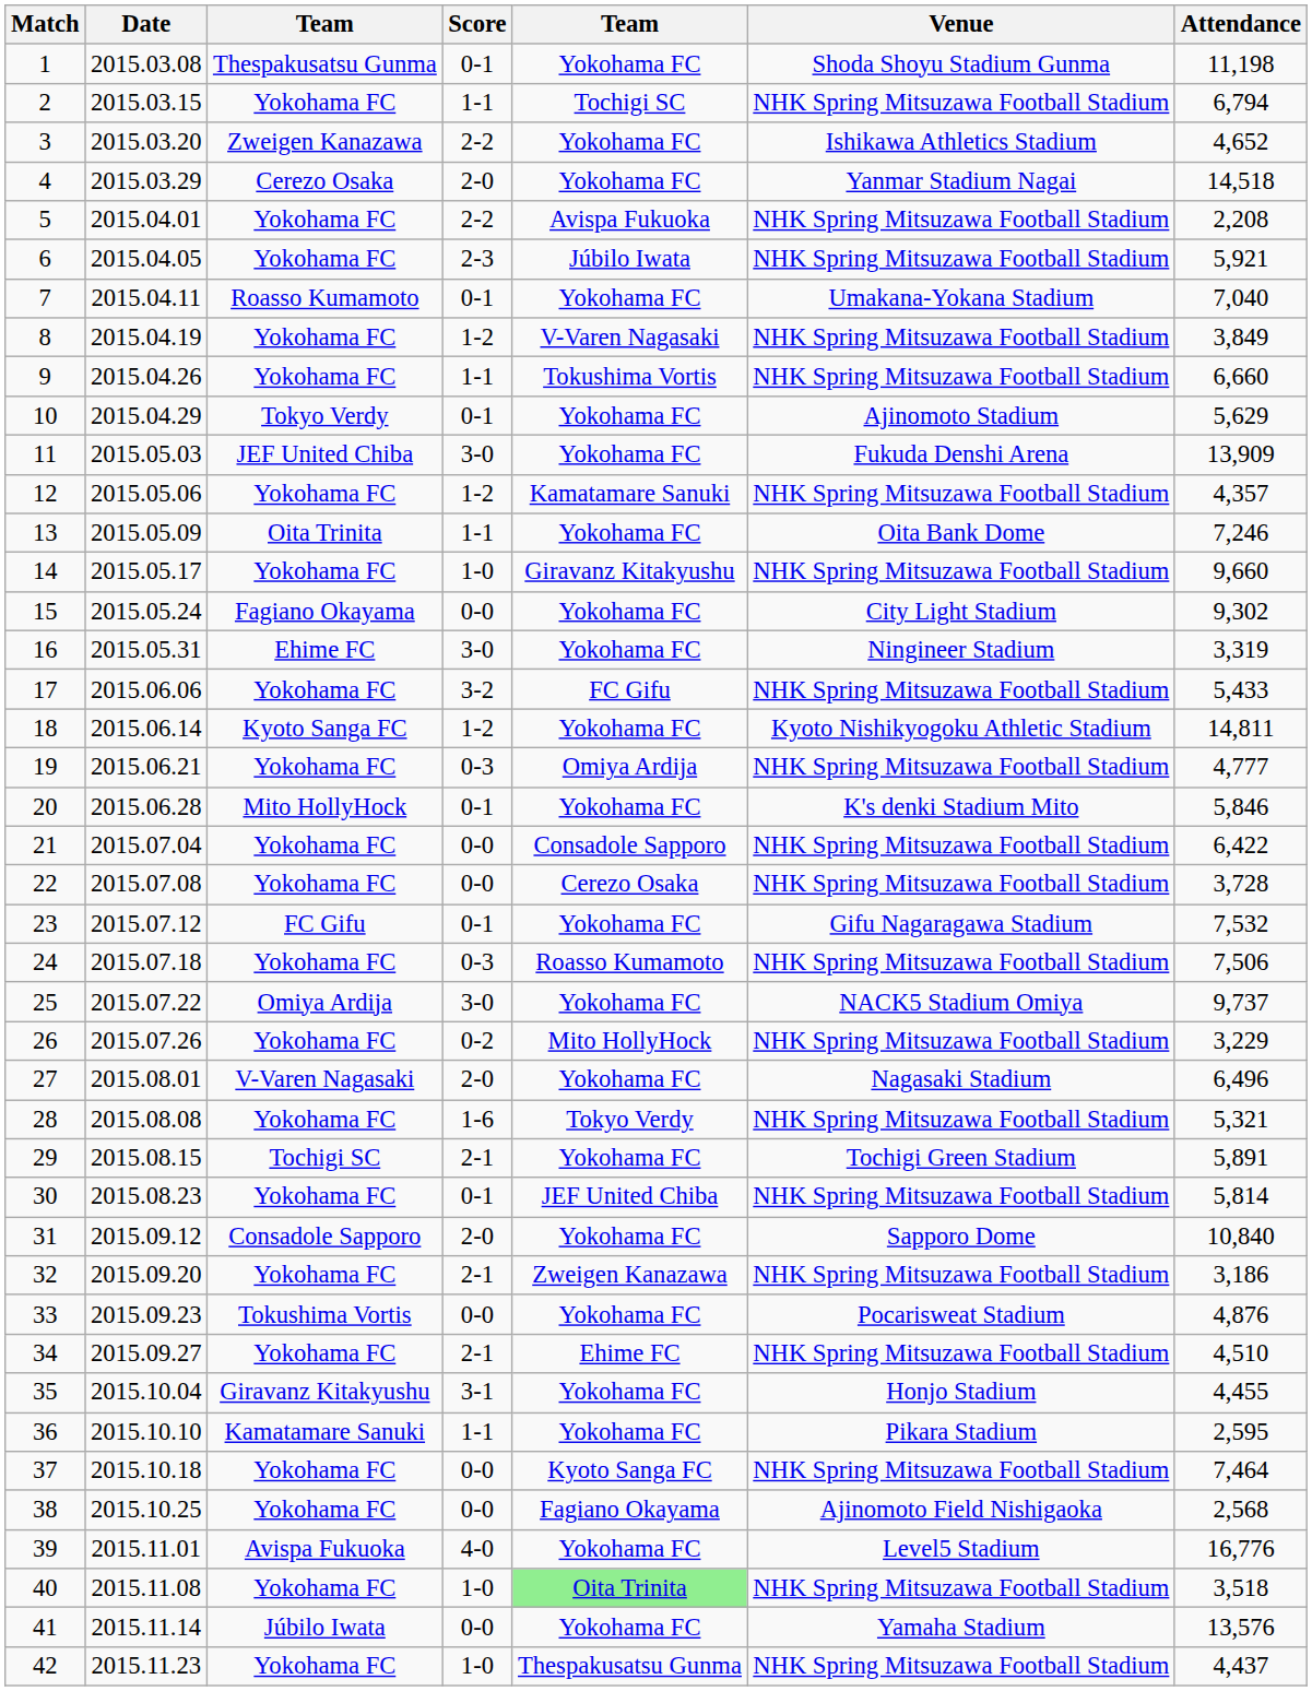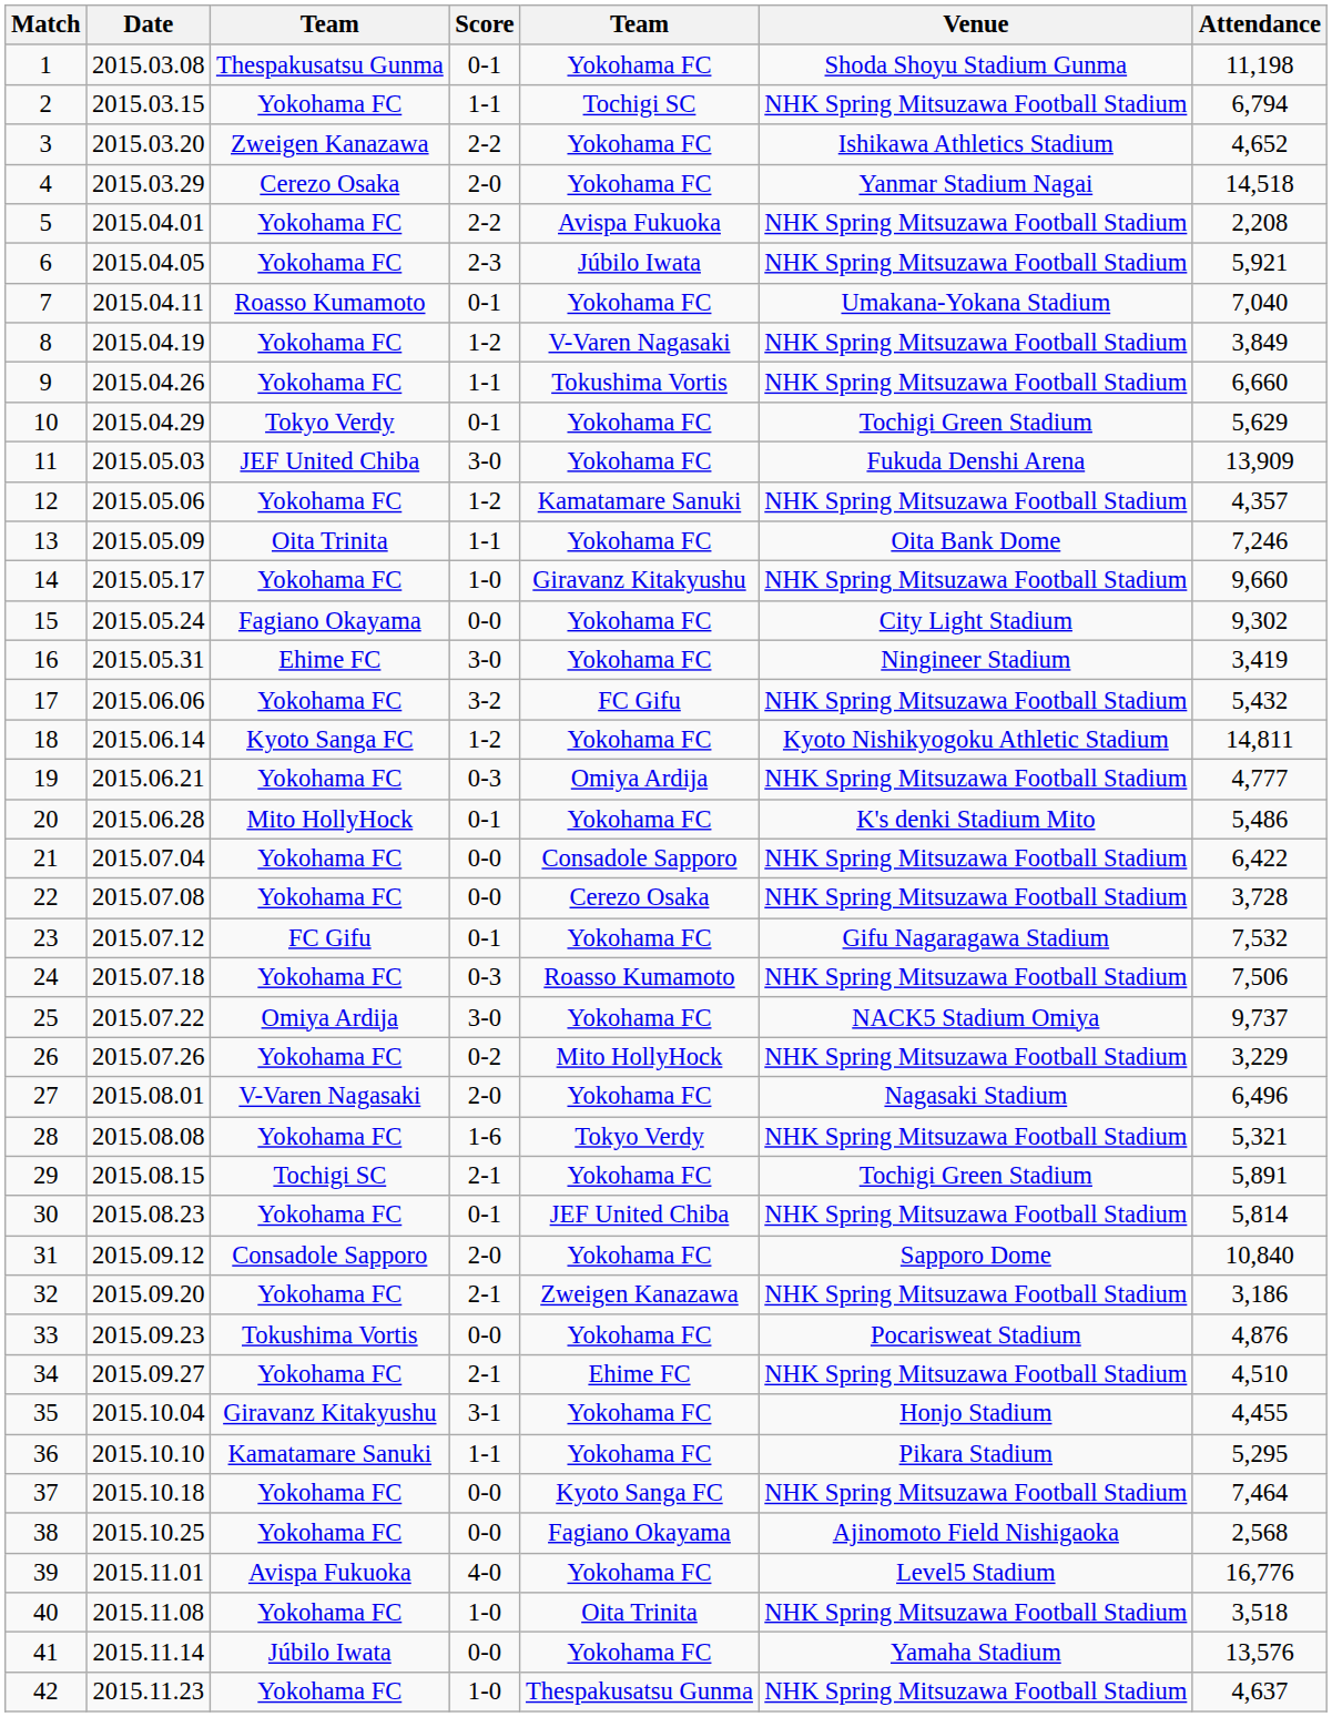10 | Venue: Ajinomoto Stadium -> Tochigi Green Stadium
16 | Attendance: 3,319 -> 3,419
17 | Attendance: 5,433 -> 5,432
20 | Attendance: 5,846 -> 5,486
36 | Attendance: 2,595 -> 5,295
40 | column 5: lightgreen background -> no background
42 | Attendance: 4,437 -> 4,637
